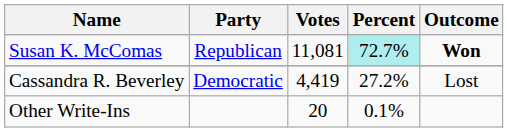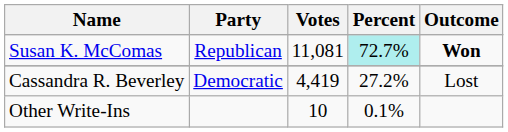Other Write-Ins | Votes: 20 -> 10
